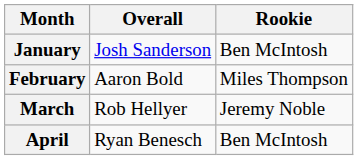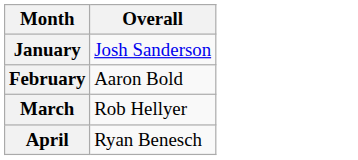- column: Rookie | Ben McIntosh | Miles Thompson | Jeremy Noble | Ben McIntosh
